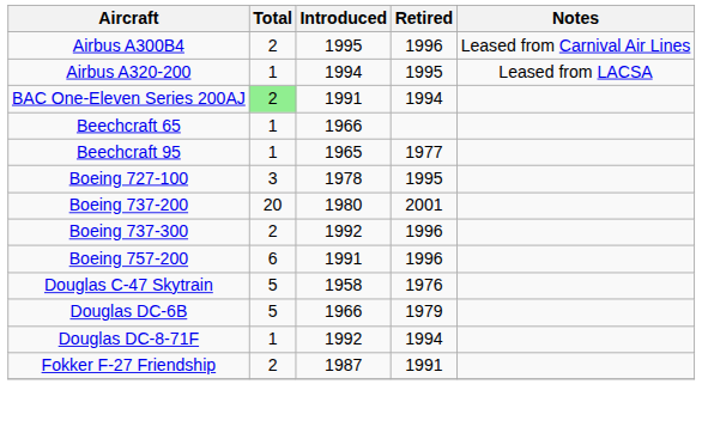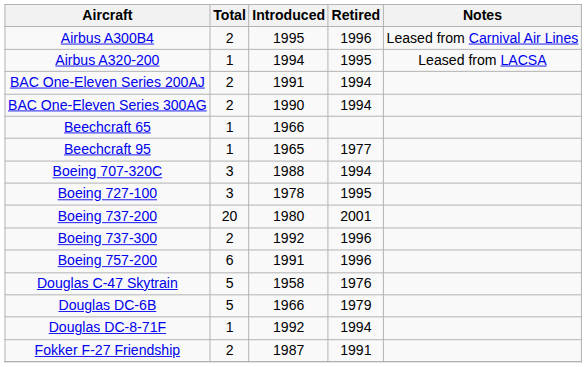BAC One-Eleven Series 200AJ | Total: lightgreen background -> no background
+ row: BAC One-Eleven Series 300AG | 2 | 1990 | 1994
+ row: Boeing 707-320C | 3 | 1988 | 1994
